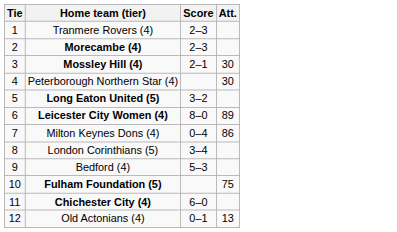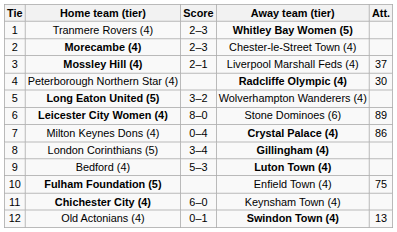+ column: Away team (tier) | Whitley Bay Women (5) | Chester-le-Street Town (4) | Liverpool Marshall Feds (4) | Radcliffe Olympic (4) | Wolverhampton Wanderers (4) | Stone Dominoes (6) | Crystal Palace (4) | Gillingham (4) | Luton Town (4) | Enfield Town (4) | Keynsham Town (4) | Swindon Town (4)
Mossley Hill (4) | Att.: 30 -> 37
